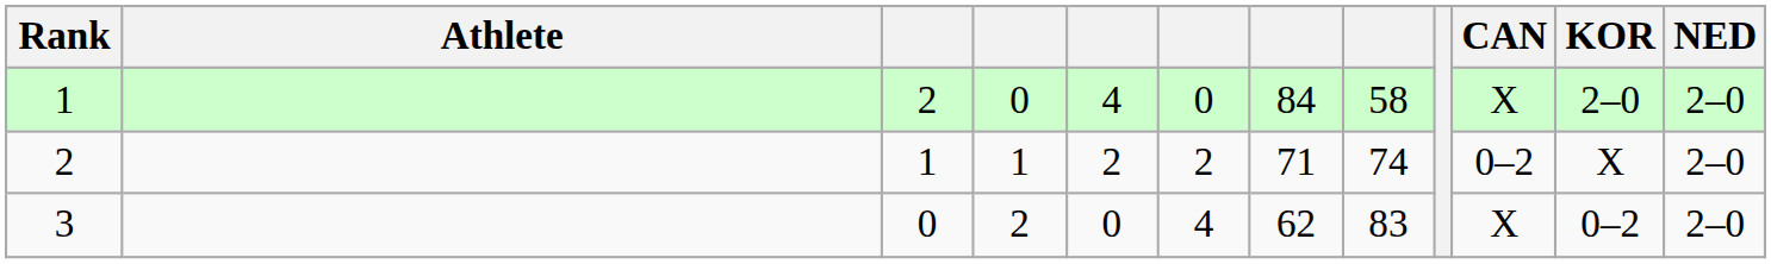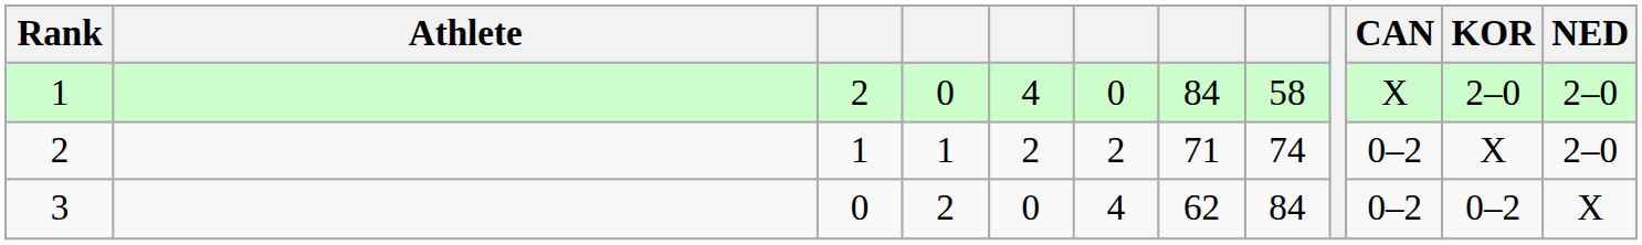3 | column 8: 83 -> 84
3 | CAN: X -> 0–2
3 | NED: 2–0 -> X
